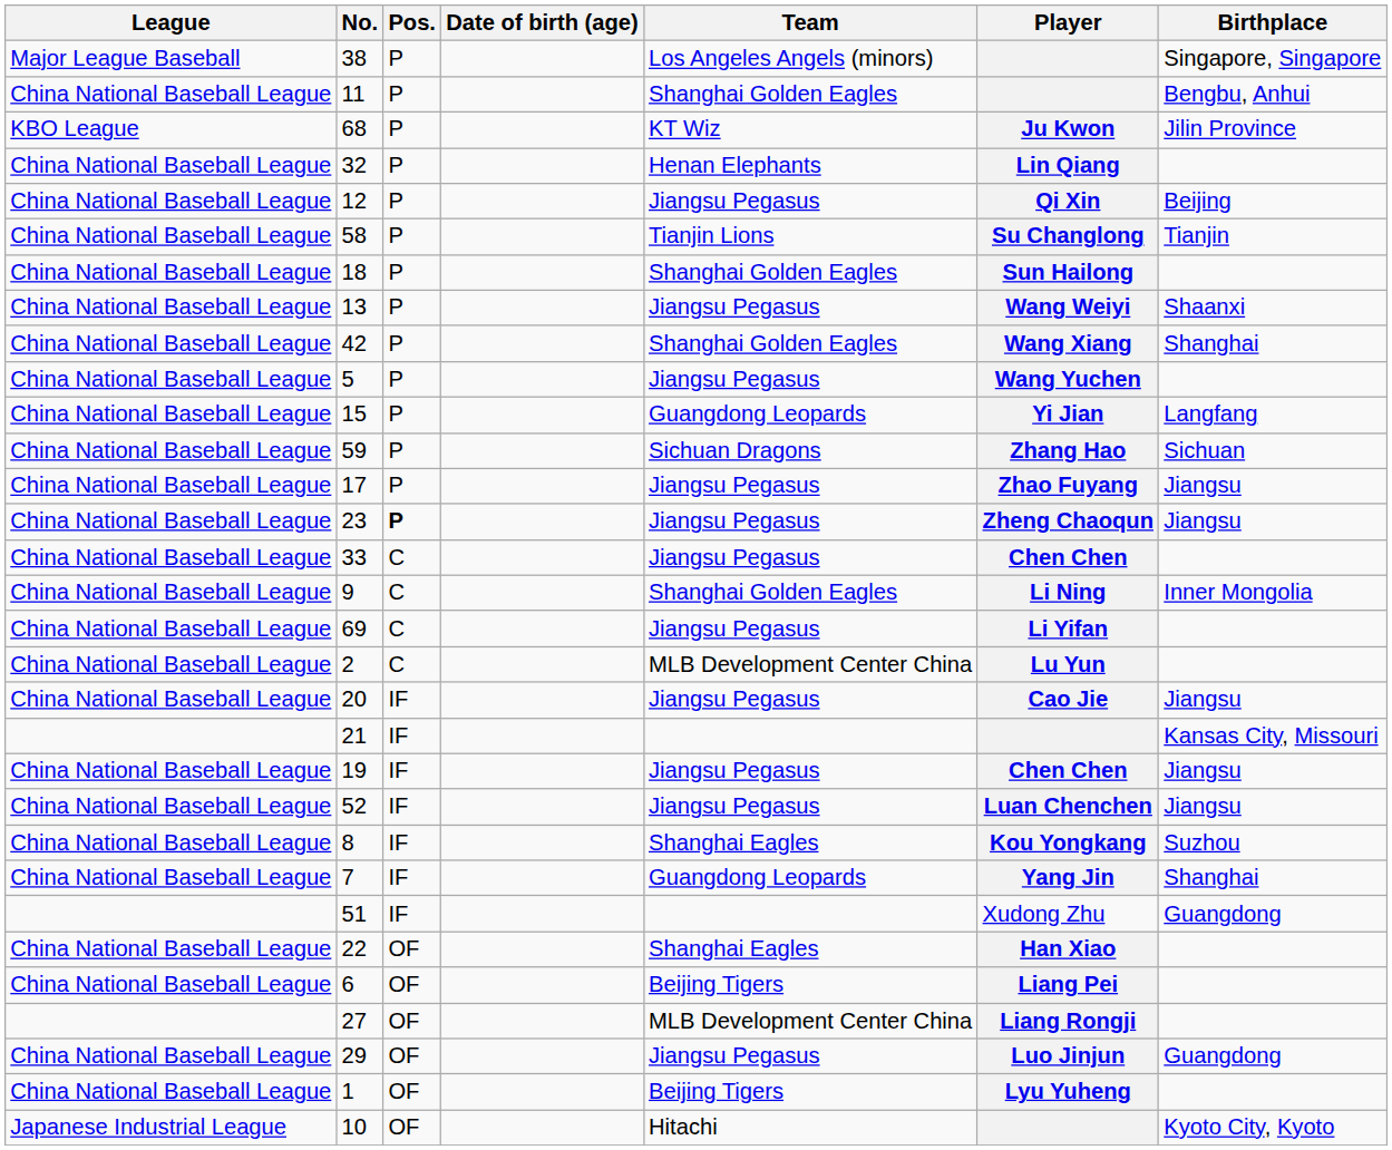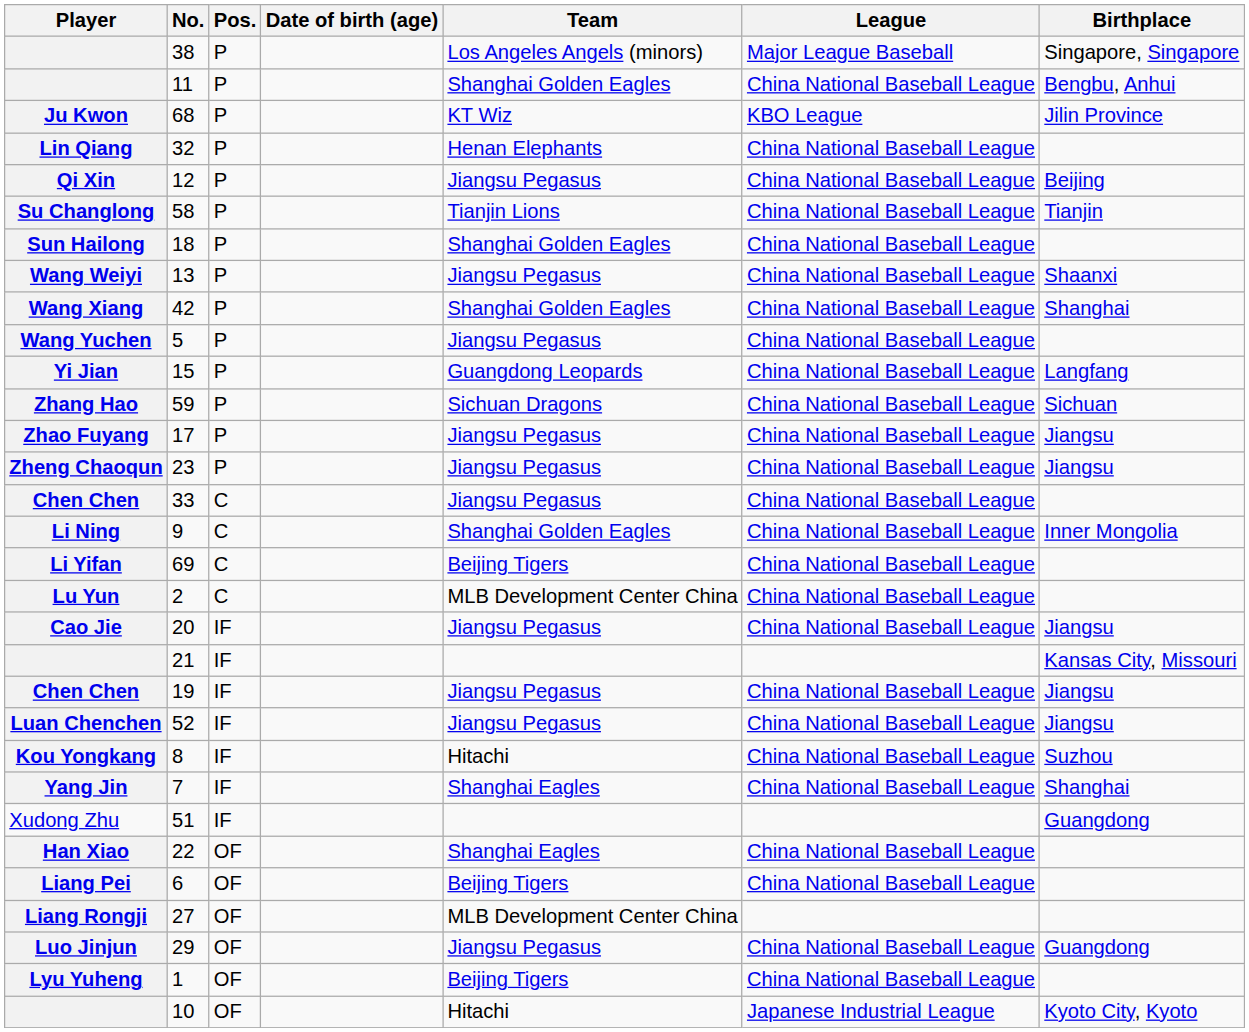columns swapped: Player <-> League
23 | Pos.: bold -> normal
69 | Team: Jiangsu Pegasus -> Beijing Tigers
8 | Team: Shanghai Eagles -> Hitachi
7 | Team: Guangdong Leopards -> Shanghai Eagles
